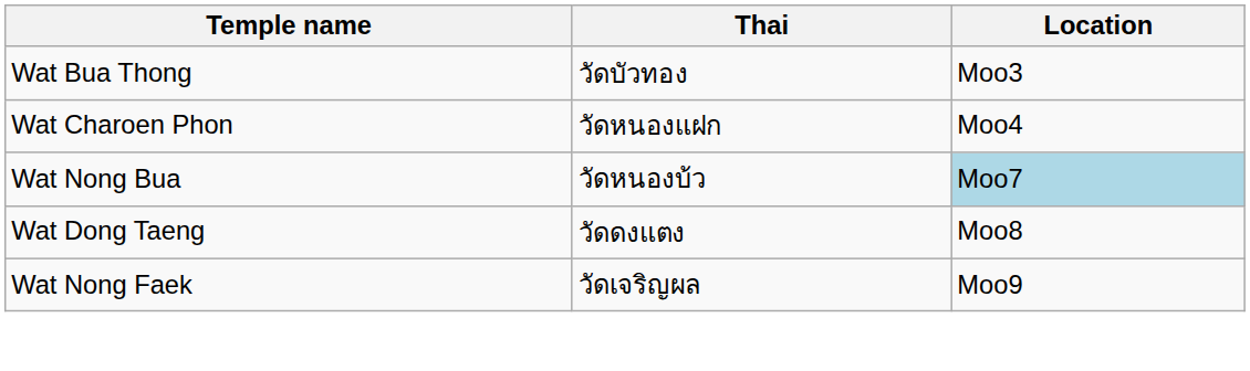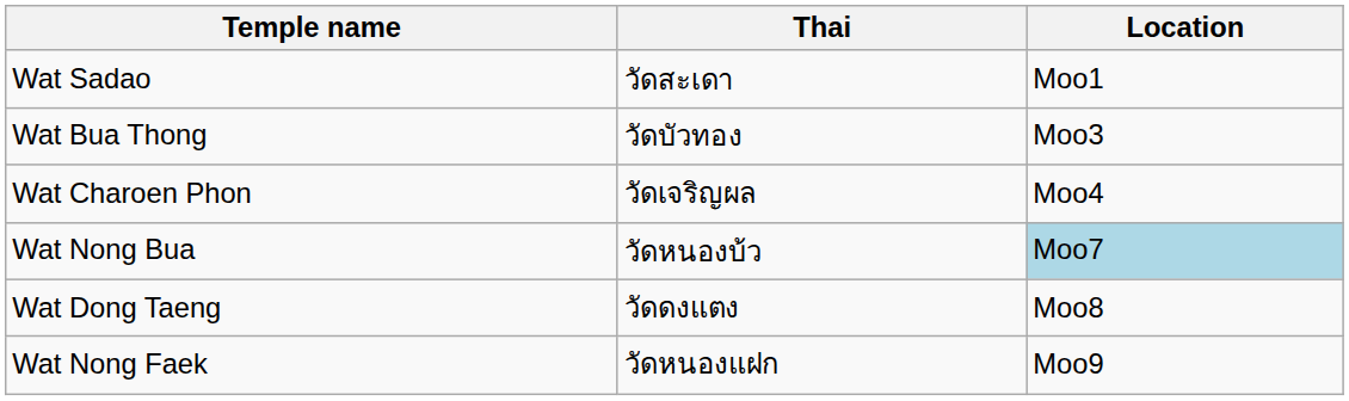+ row: Wat Sadao | วัดสะเดา | Moo1
Wat Charoen Phon | Thai: วัดหนองแฝก -> วัดเจริญผล
Wat Nong Faek | Thai: วัดเจริญผล -> วัดหนองแฝก
